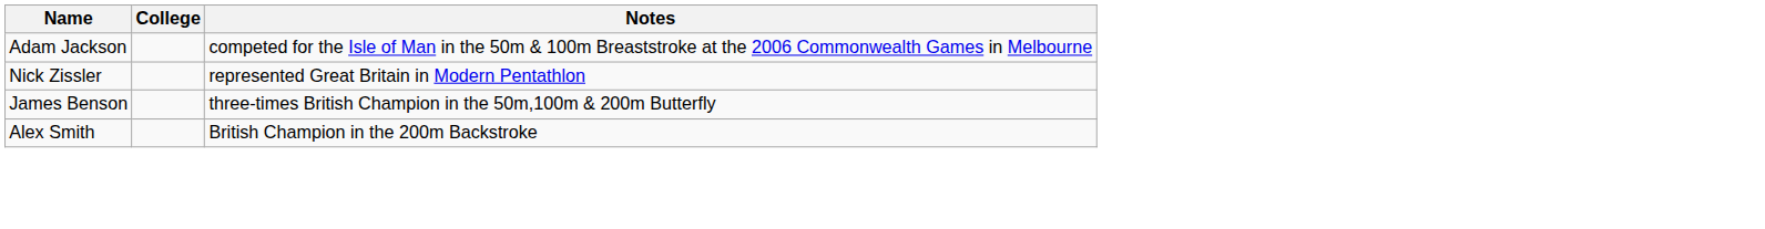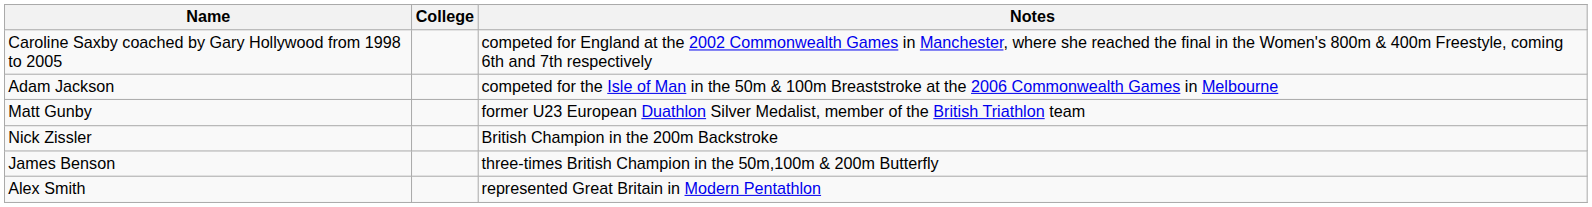+ row: Caroline Saxby coached by Gary Hollywood from 1998 to 2005 | competed for England at the 2002 Commonwealth Games in Manchester, where she reached the final in the Women's 800m & 400m Freestyle, coming 6th and 7th respectively
+ row: Matt Gunby | former U23 European Duathlon Silver Medalist, member of the British Triathlon team
Nick Zissler | Notes: represented Great Britain in Modern Pentathlon -> British Champion in the 200m Backstroke
Alex Smith | Notes: British Champion in the 200m Backstroke -> represented Great Britain in Modern Pentathlon
